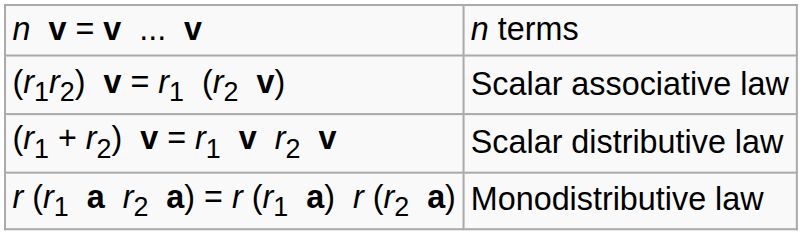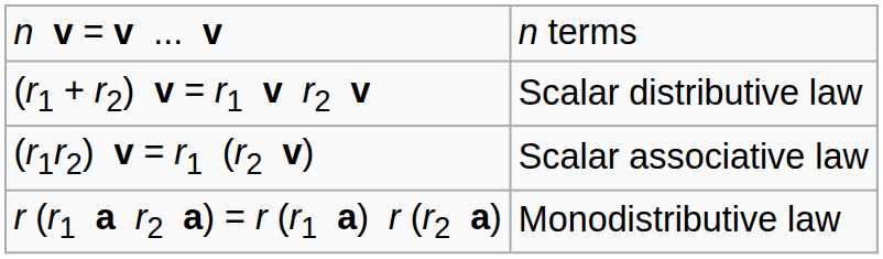rows swapped: (r1 + r2) v = r1 v r2 v <-> (r1r2) v = r1 (r2 v)
